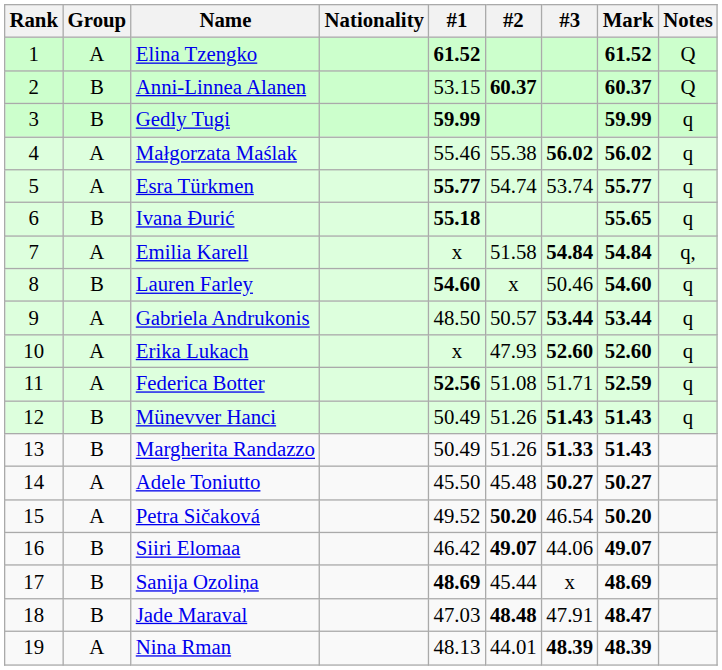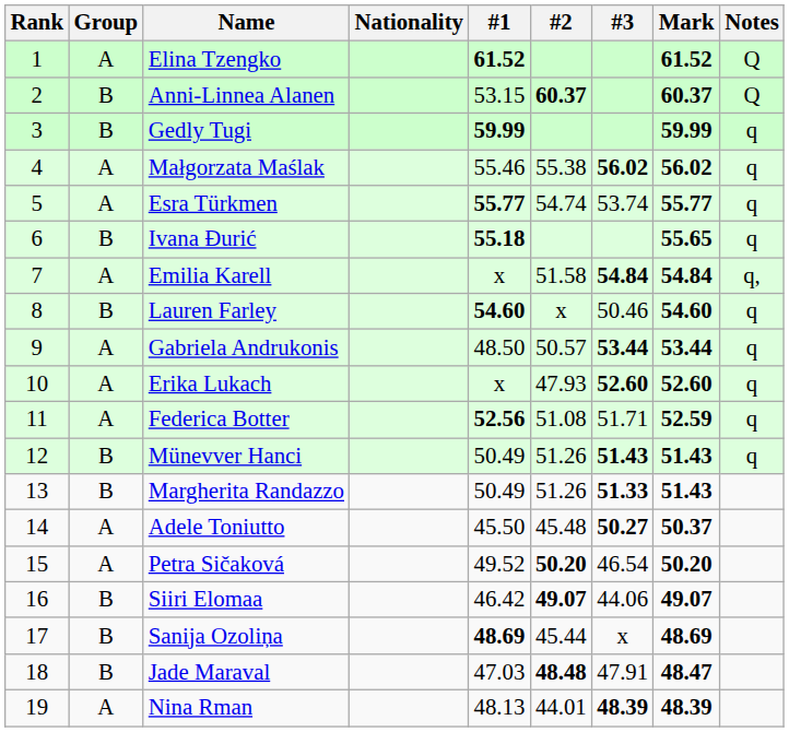Adele Toniutto | Mark: 50.27 -> 50.37
